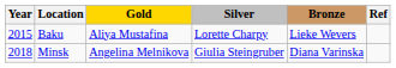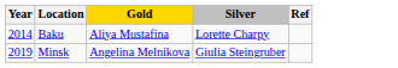- column: Bronze | Lieke Wevers | Diana Varinska
Baku | Year: 2015 -> 2014
Minsk | Year: 2018 -> 2019
